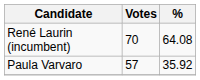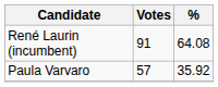René Laurin (incumbent) | Votes: 70 -> 91
